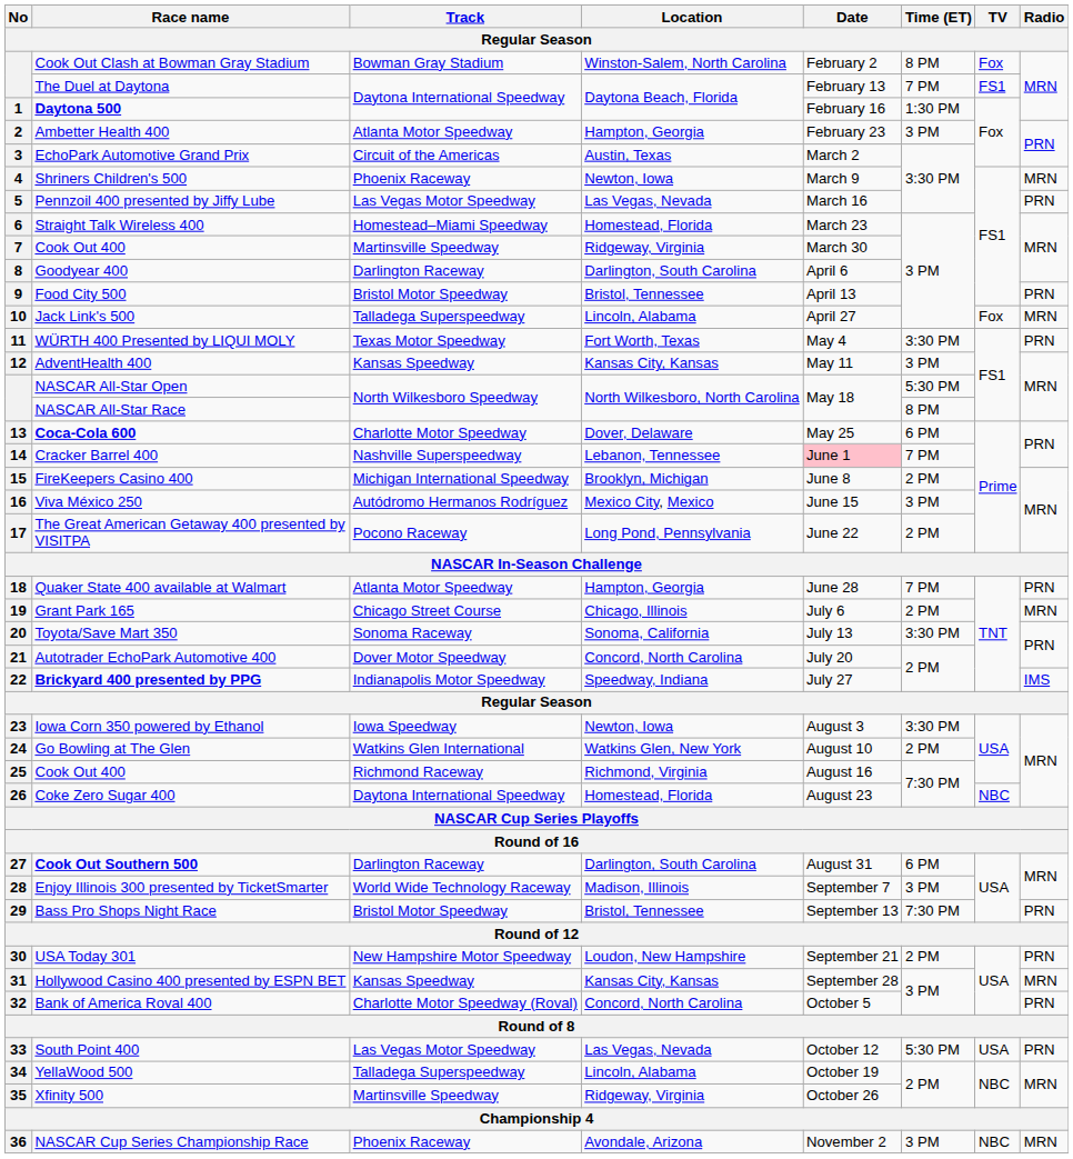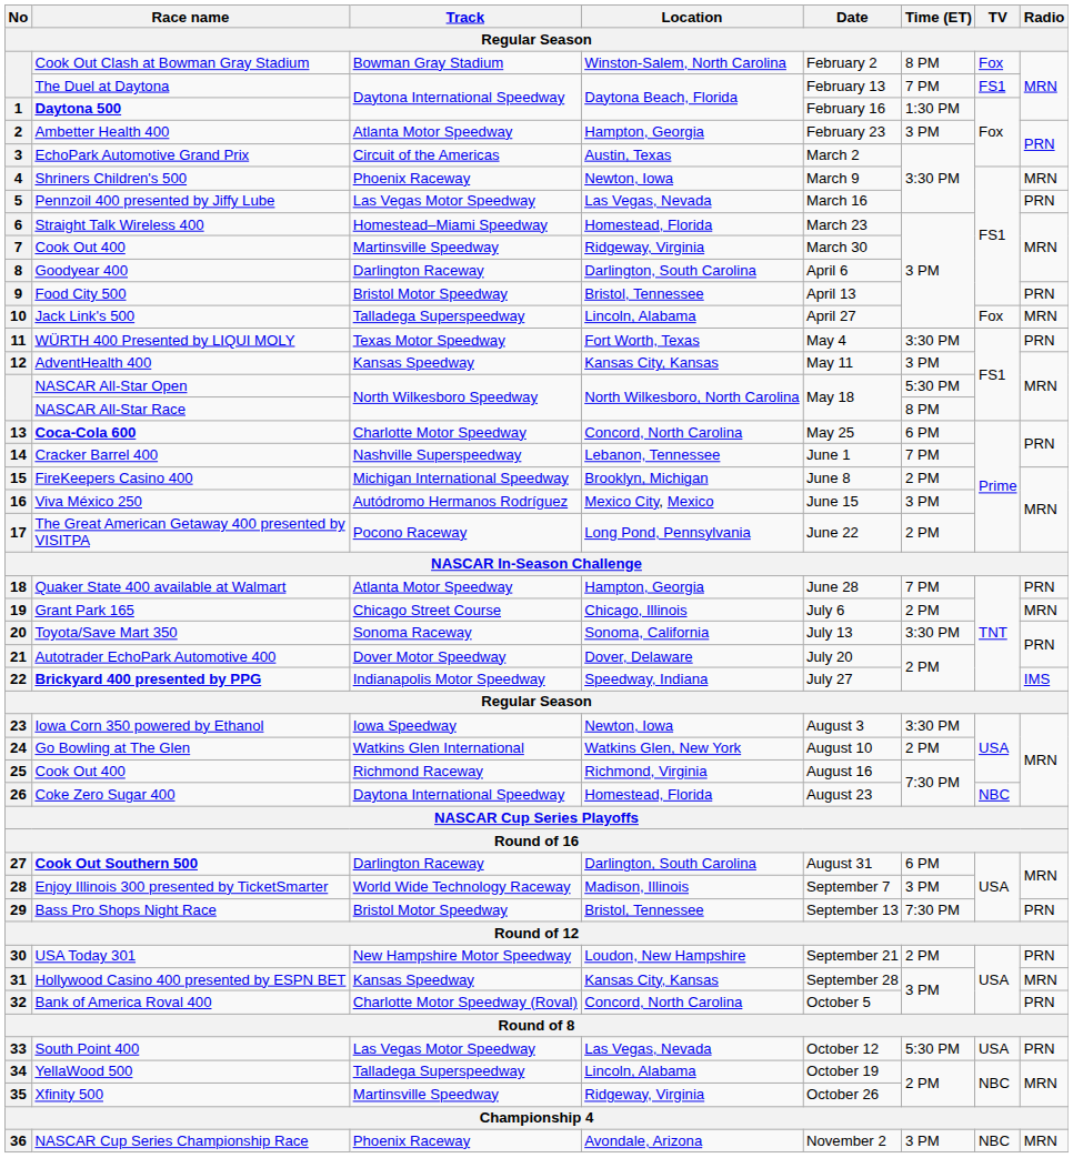Coca-Cola 600 | Location: Dover, Delaware -> Concord, North Carolina
Cracker Barrel 400 | Date: pink background -> no background
Autotrader EchoPark Automotive 400 | Location: Concord, North Carolina -> Dover, Delaware
